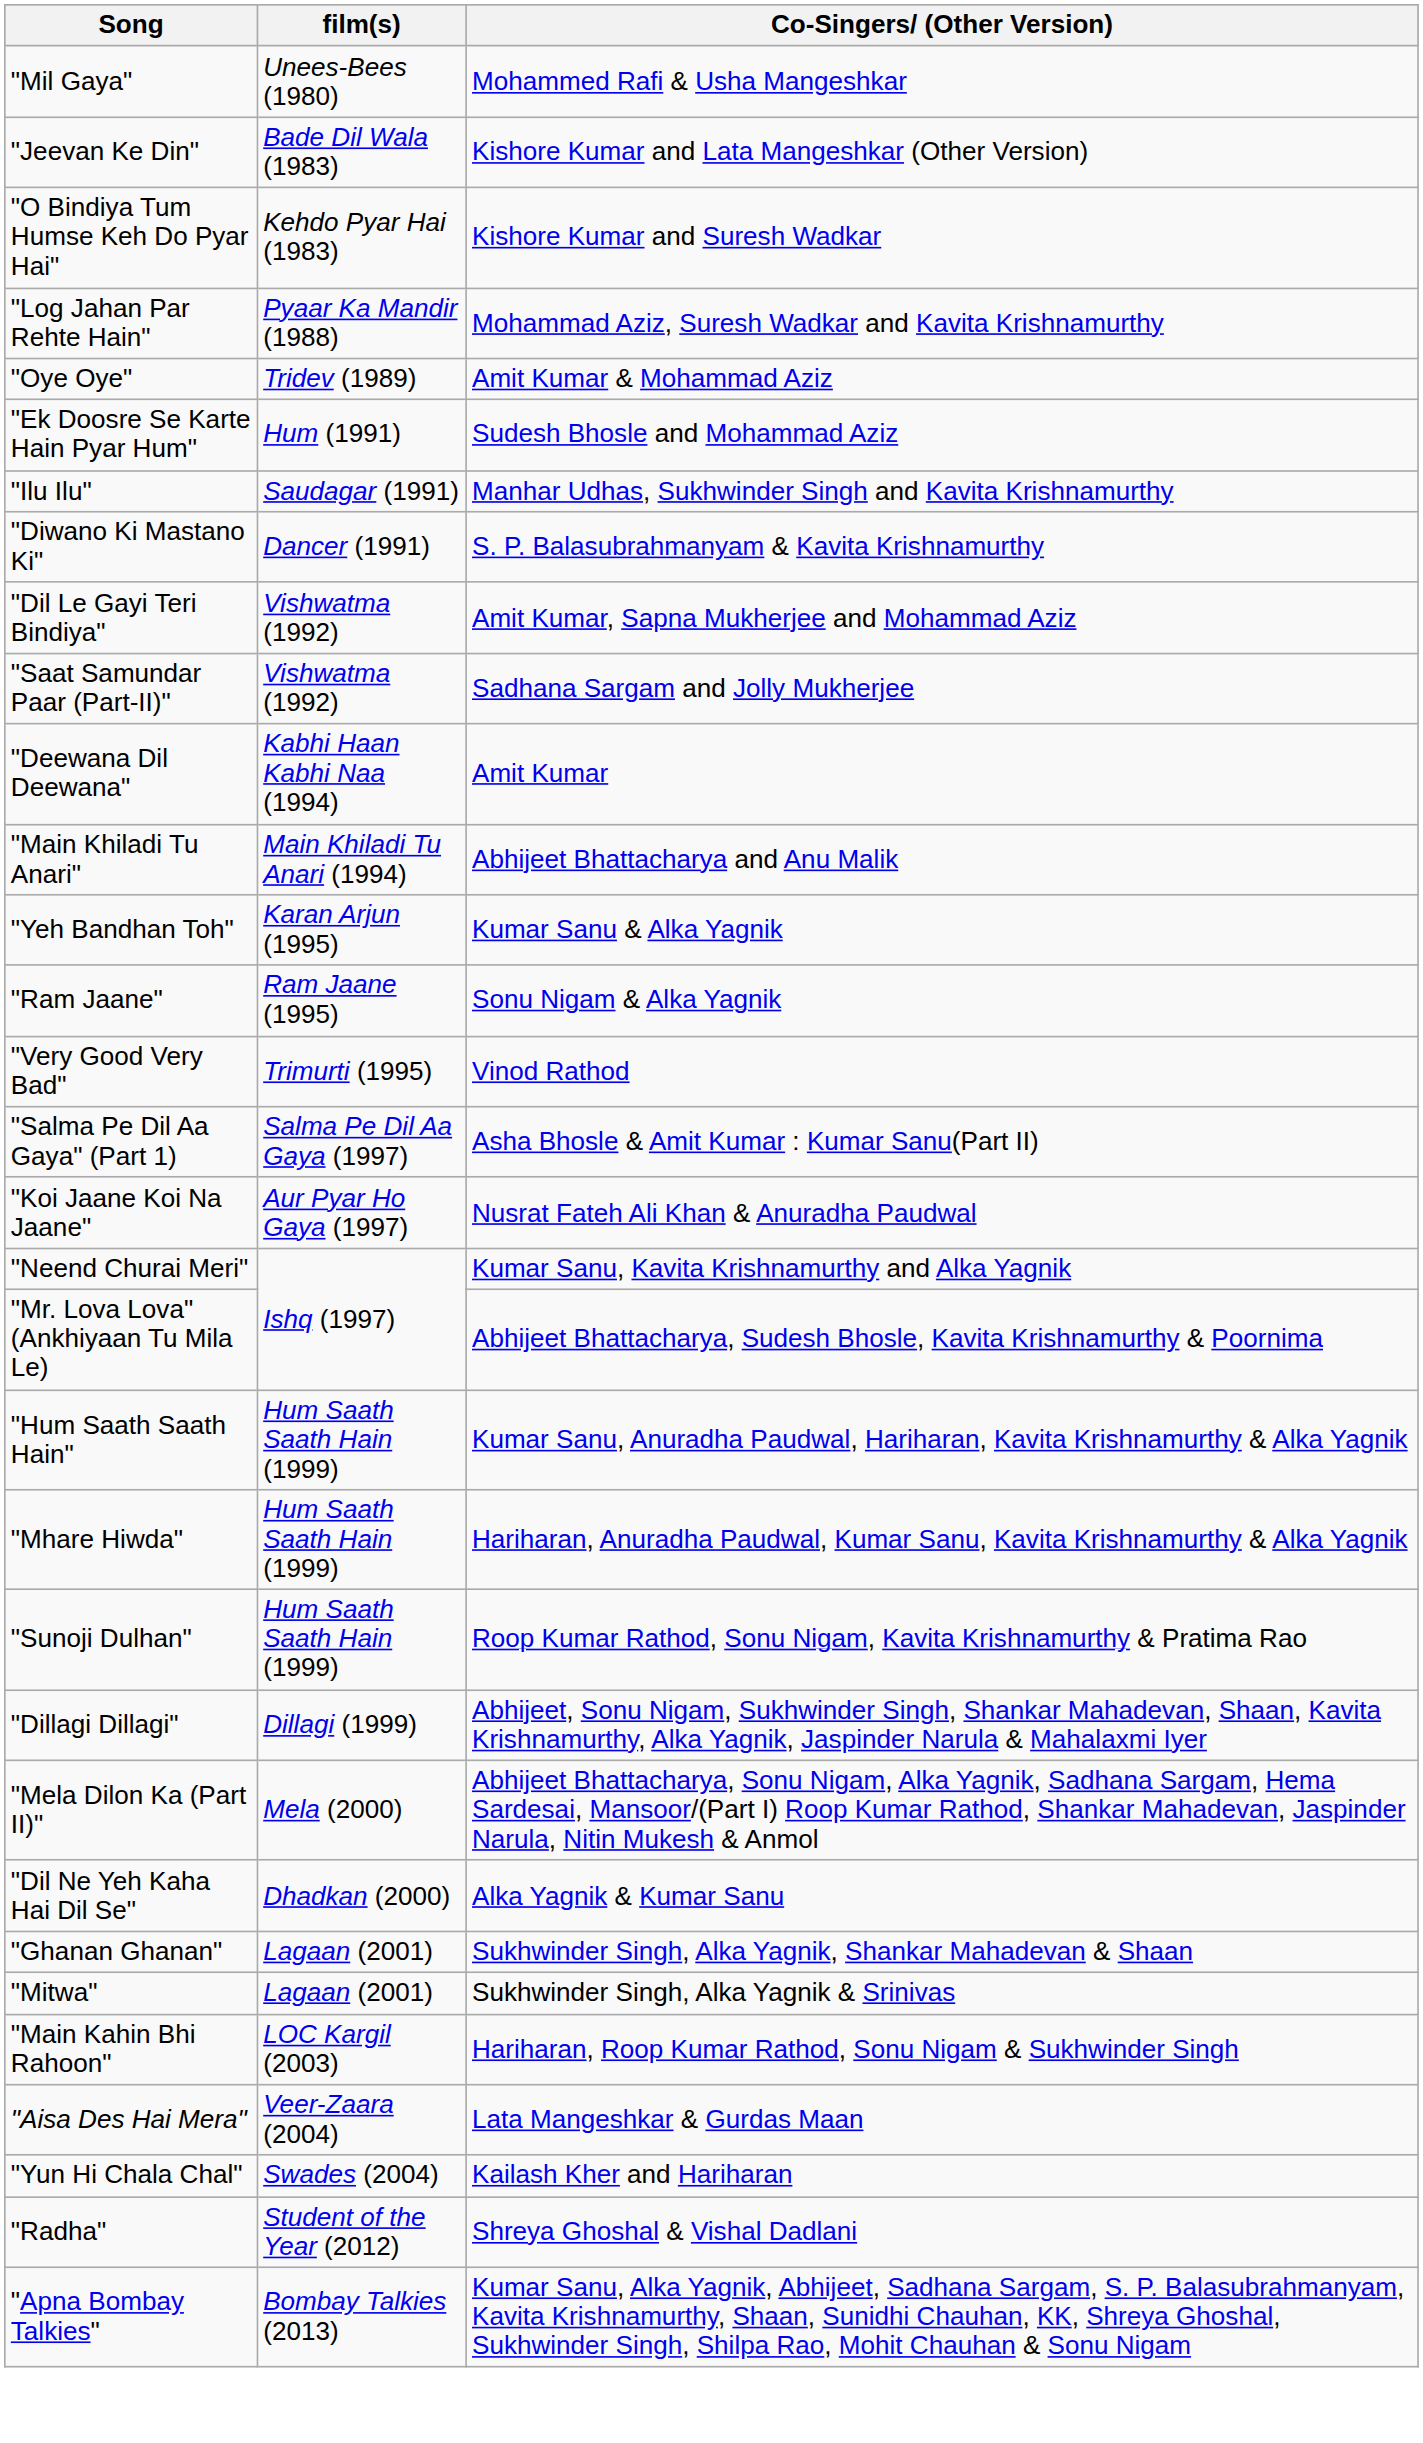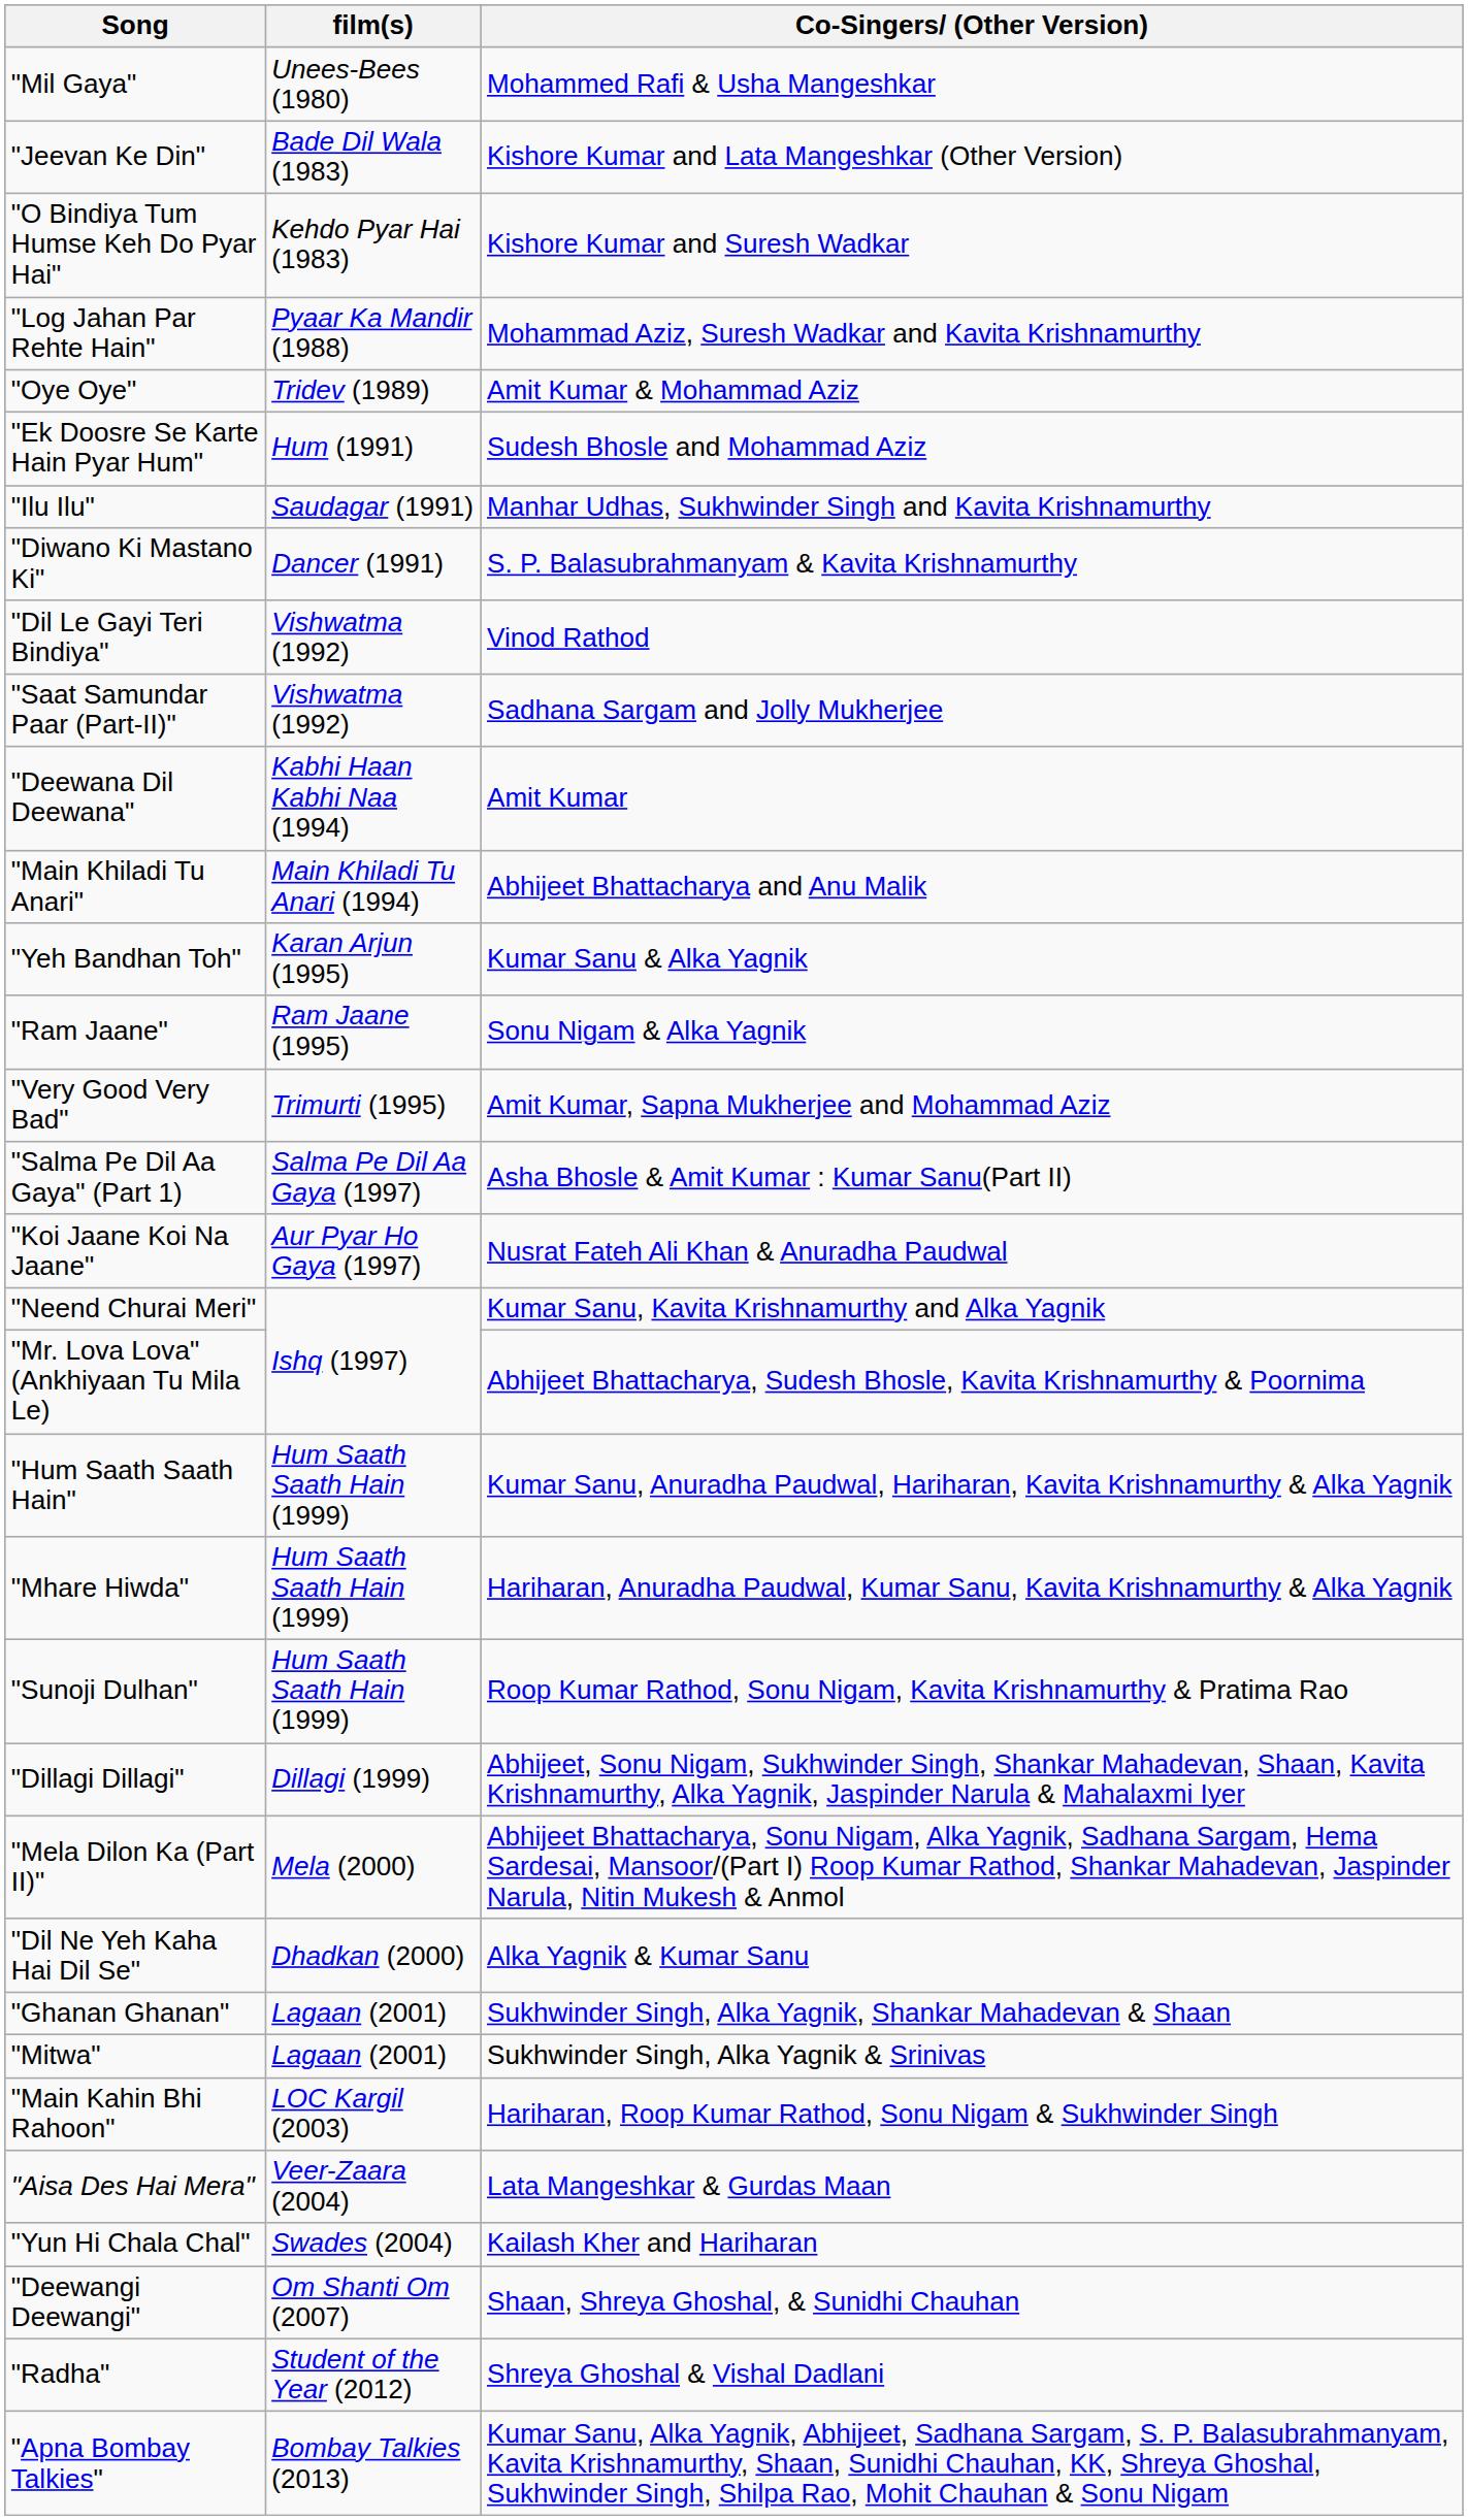"Dil Le Gayi Teri Bindiya" | Co-Singers/ (Other Version): Amit Kumar, Sapna Mukherjee and Mohammad Aziz -> Vinod Rathod
"Very Good Very Bad" | Co-Singers/ (Other Version): Vinod Rathod -> Amit Kumar, Sapna Mukherjee and Mohammad Aziz
+ row: "Deewangi Deewangi" | Om Shanti Om (2007) | Shaan, Shreya Ghoshal, & Sunidhi Chauhan
